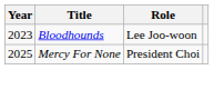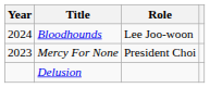Bloodhounds | Year: 2023 -> 2024
Mercy For None | Year: 2025 -> 2023
+ row: Delusion
